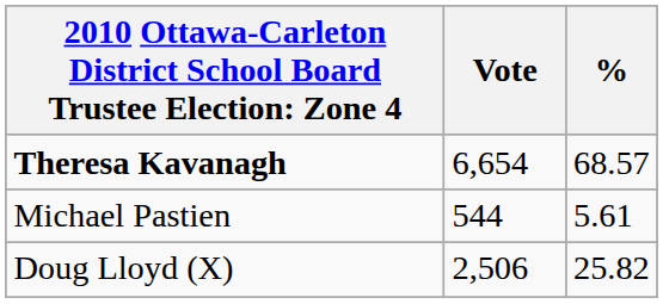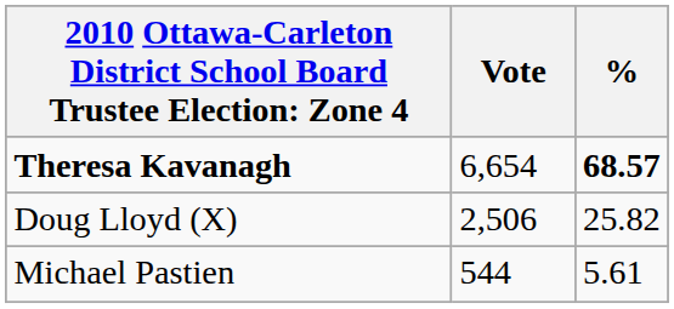Theresa Kavanagh | %: normal -> bold
rows swapped: Doug Lloyd (X) <-> Michael Pastien
